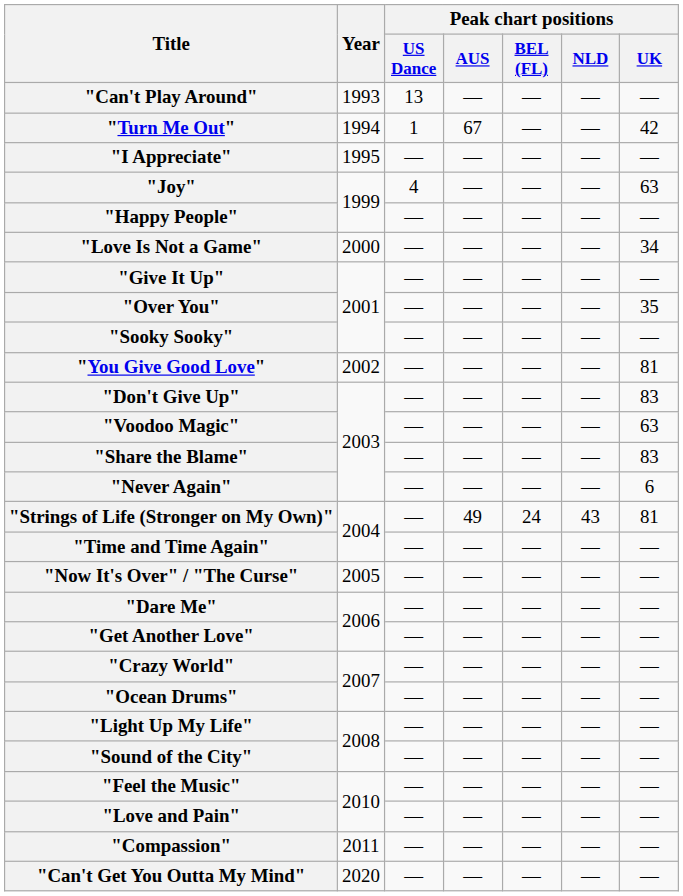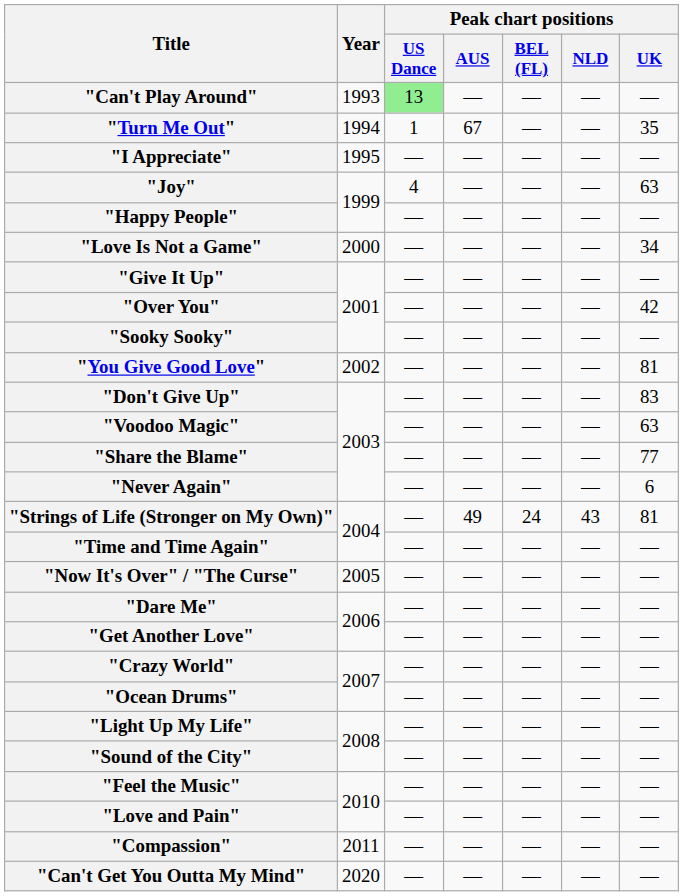"Can't Play Around" | Peak chart positions / US Dance: no background -> lightgreen background
"Turn Me Out" | Peak chart positions / UK: 42 -> 35
"Over You" | Peak chart positions / UK: 35 -> 42
"Share the Blame" | Peak chart positions / UK: 83 -> 77
